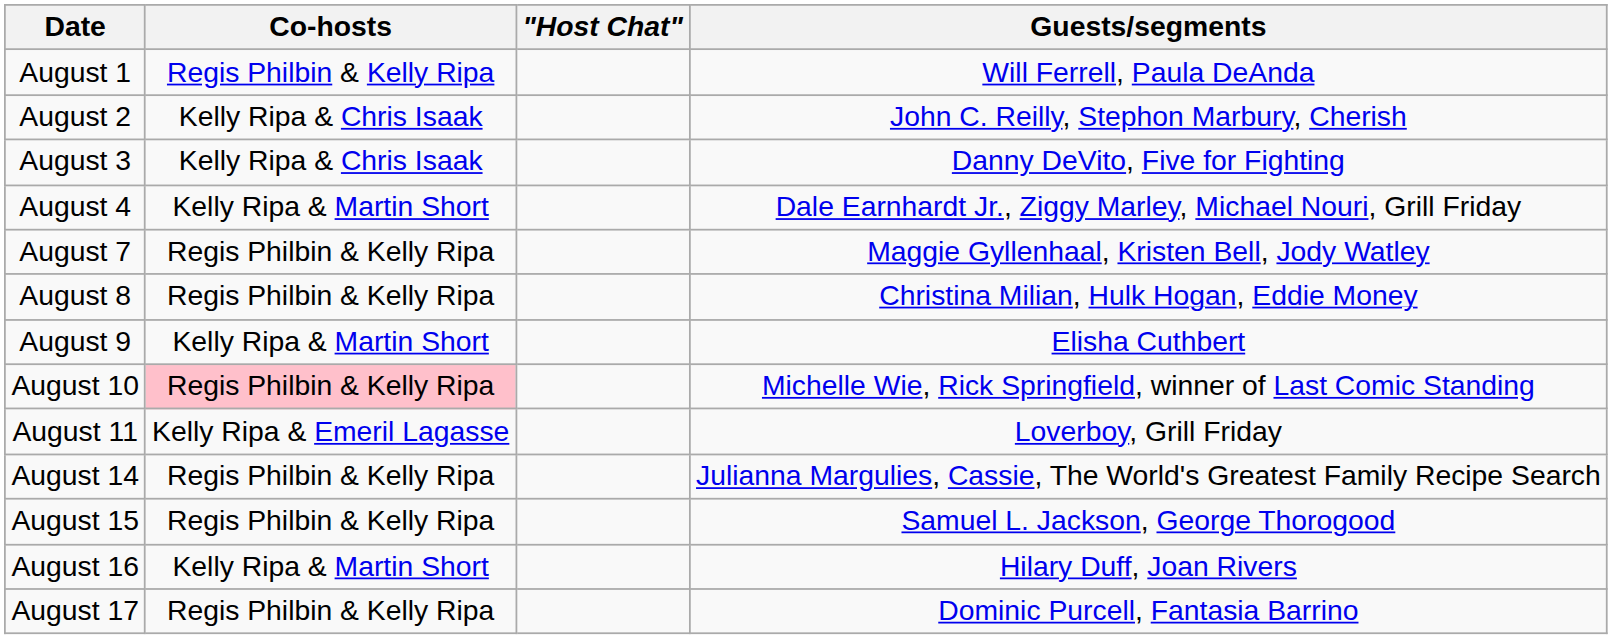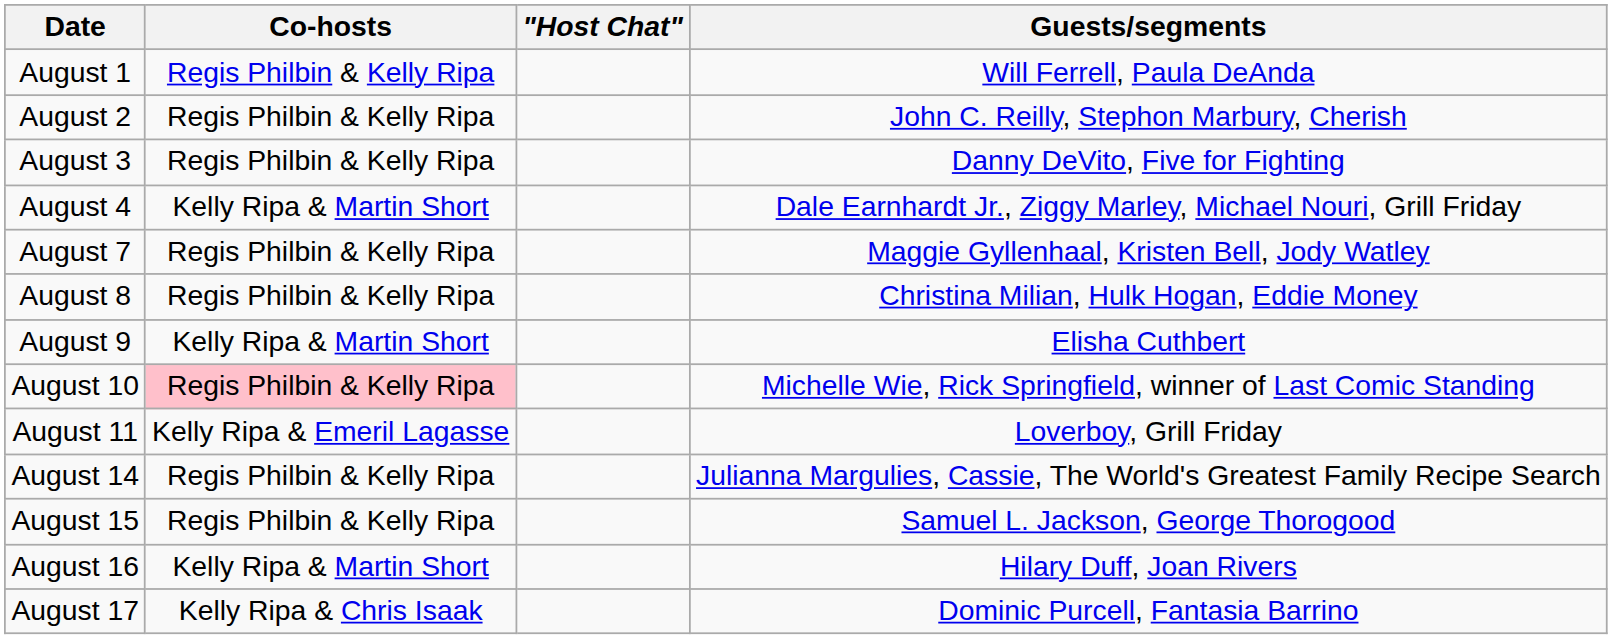August 2 | Co-hosts: Kelly Ripa & Chris Isaak -> Regis Philbin & Kelly Ripa
August 3 | Co-hosts: Kelly Ripa & Chris Isaak -> Regis Philbin & Kelly Ripa
August 17 | Co-hosts: Regis Philbin & Kelly Ripa -> Kelly Ripa & Chris Isaak
